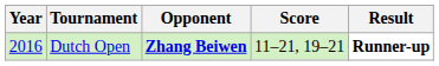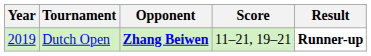Dutch Open | Year: 2016 -> 2019
